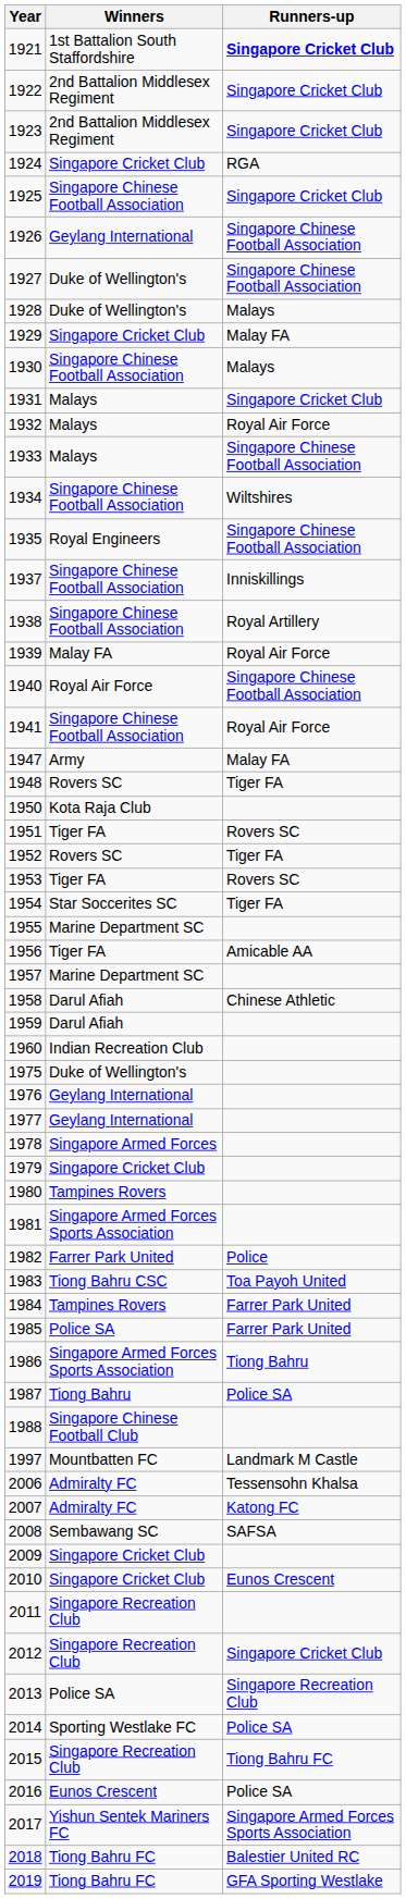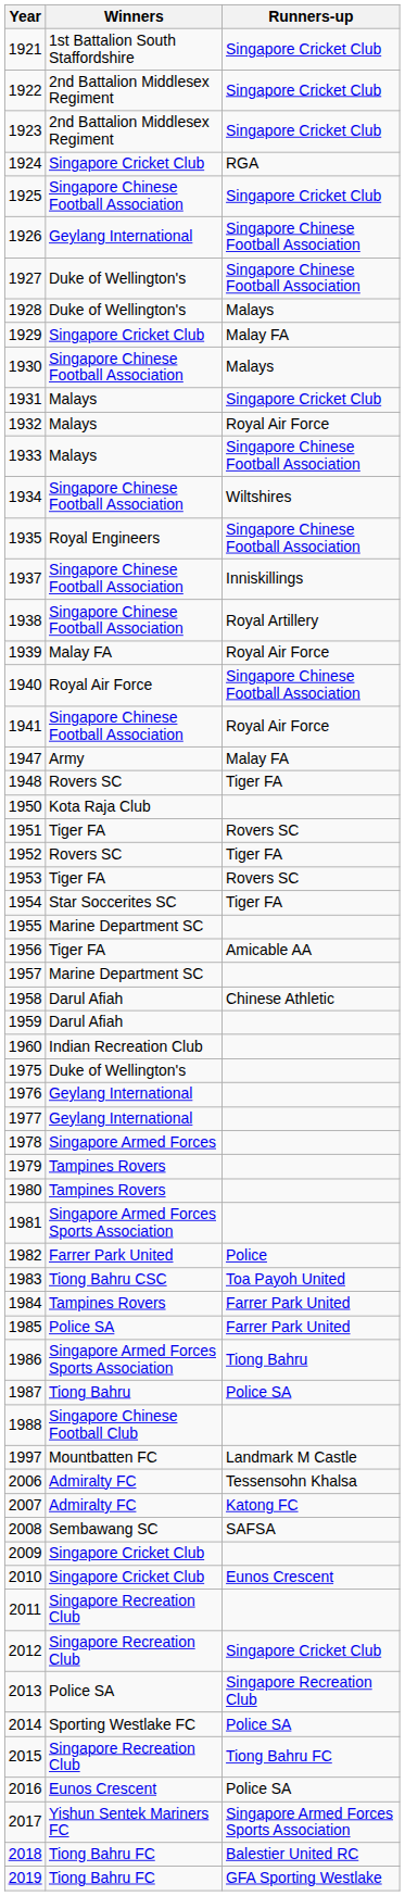1921 | Runners-up: bold -> normal
1979 | Winners: Singapore Cricket Club -> Tampines Rovers
